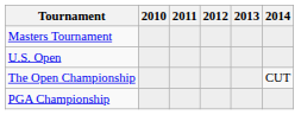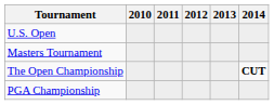rows swapped: Masters Tournament <-> U.S. Open
The Open Championship | 2014: normal -> bold
